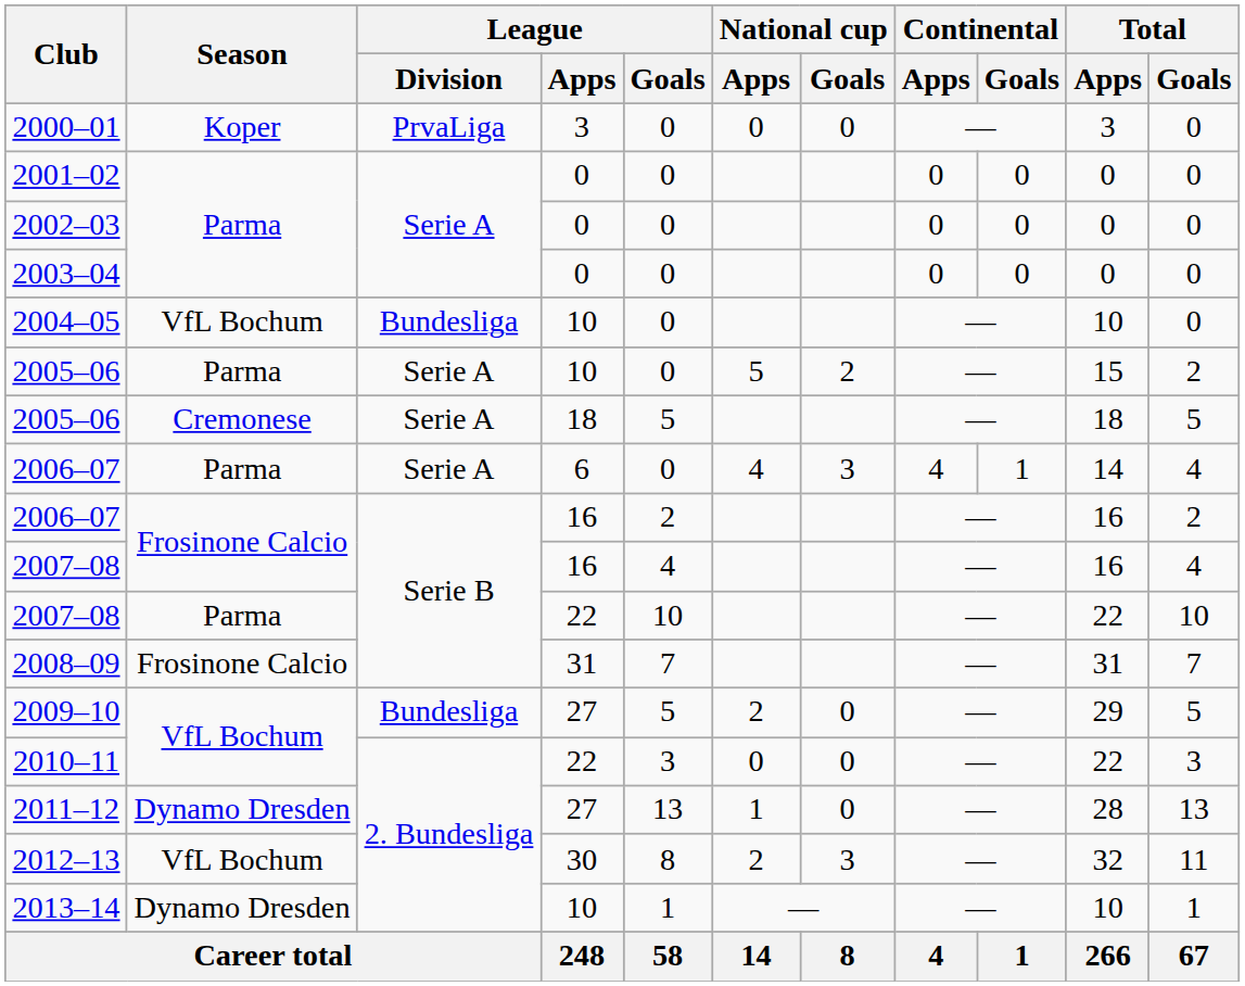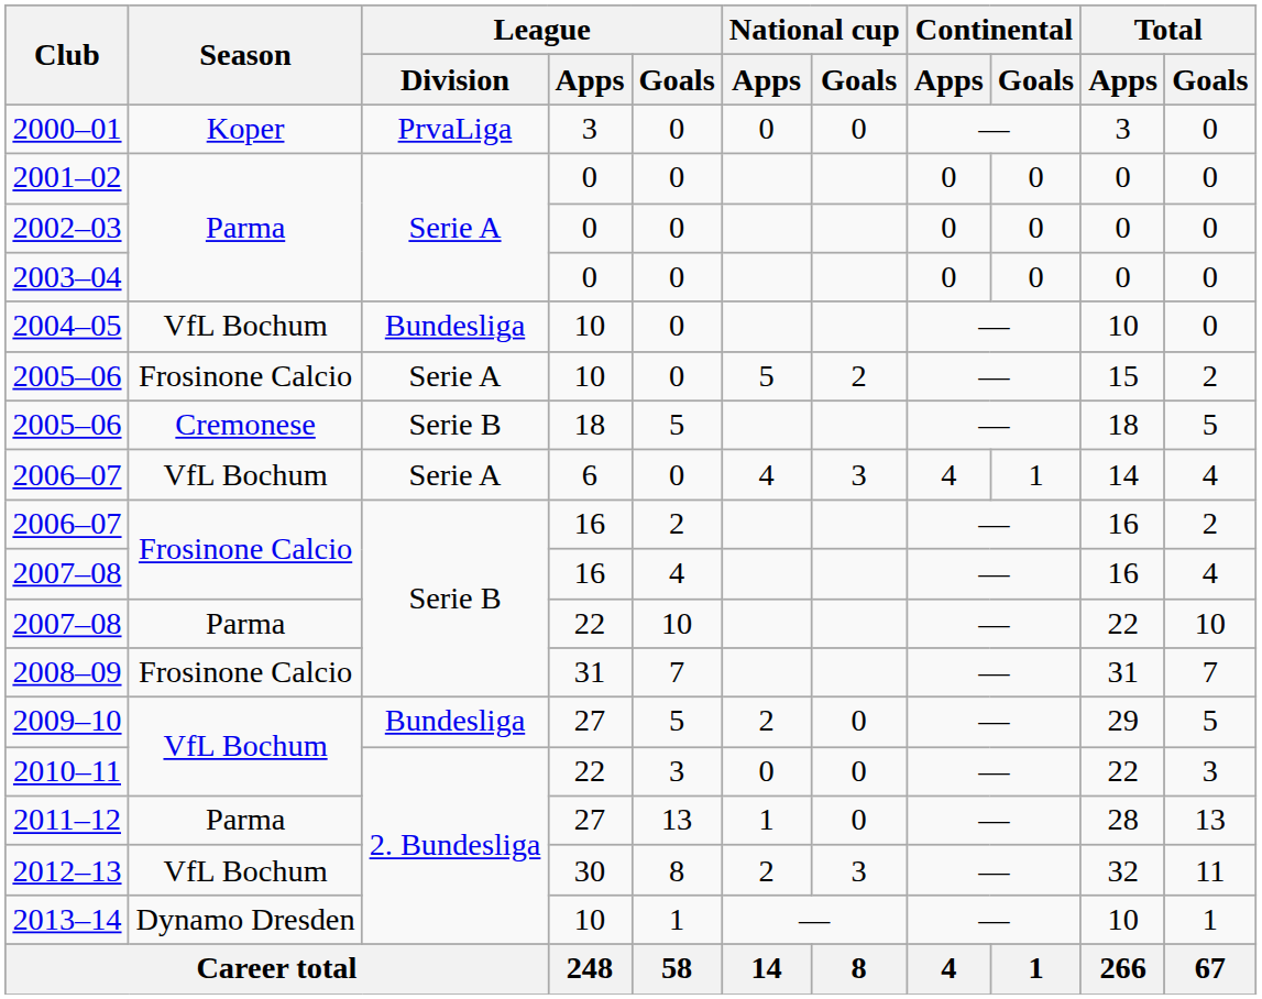2005–06 / 10 | Season: Parma -> Frosinone Calcio
2005–06 / 18 | League / Division: Serie A -> Serie B
2006–07 / 6 | Season: Parma -> VfL Bochum
2011–12 | Season: Dynamo Dresden -> Parma
